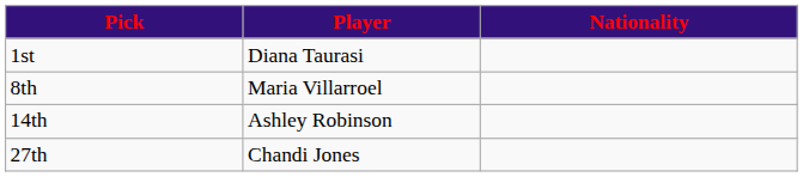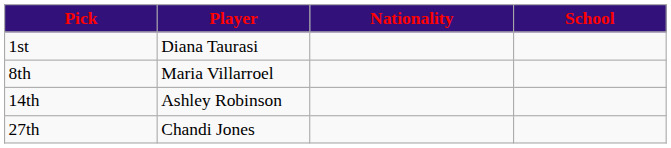+ column: School
